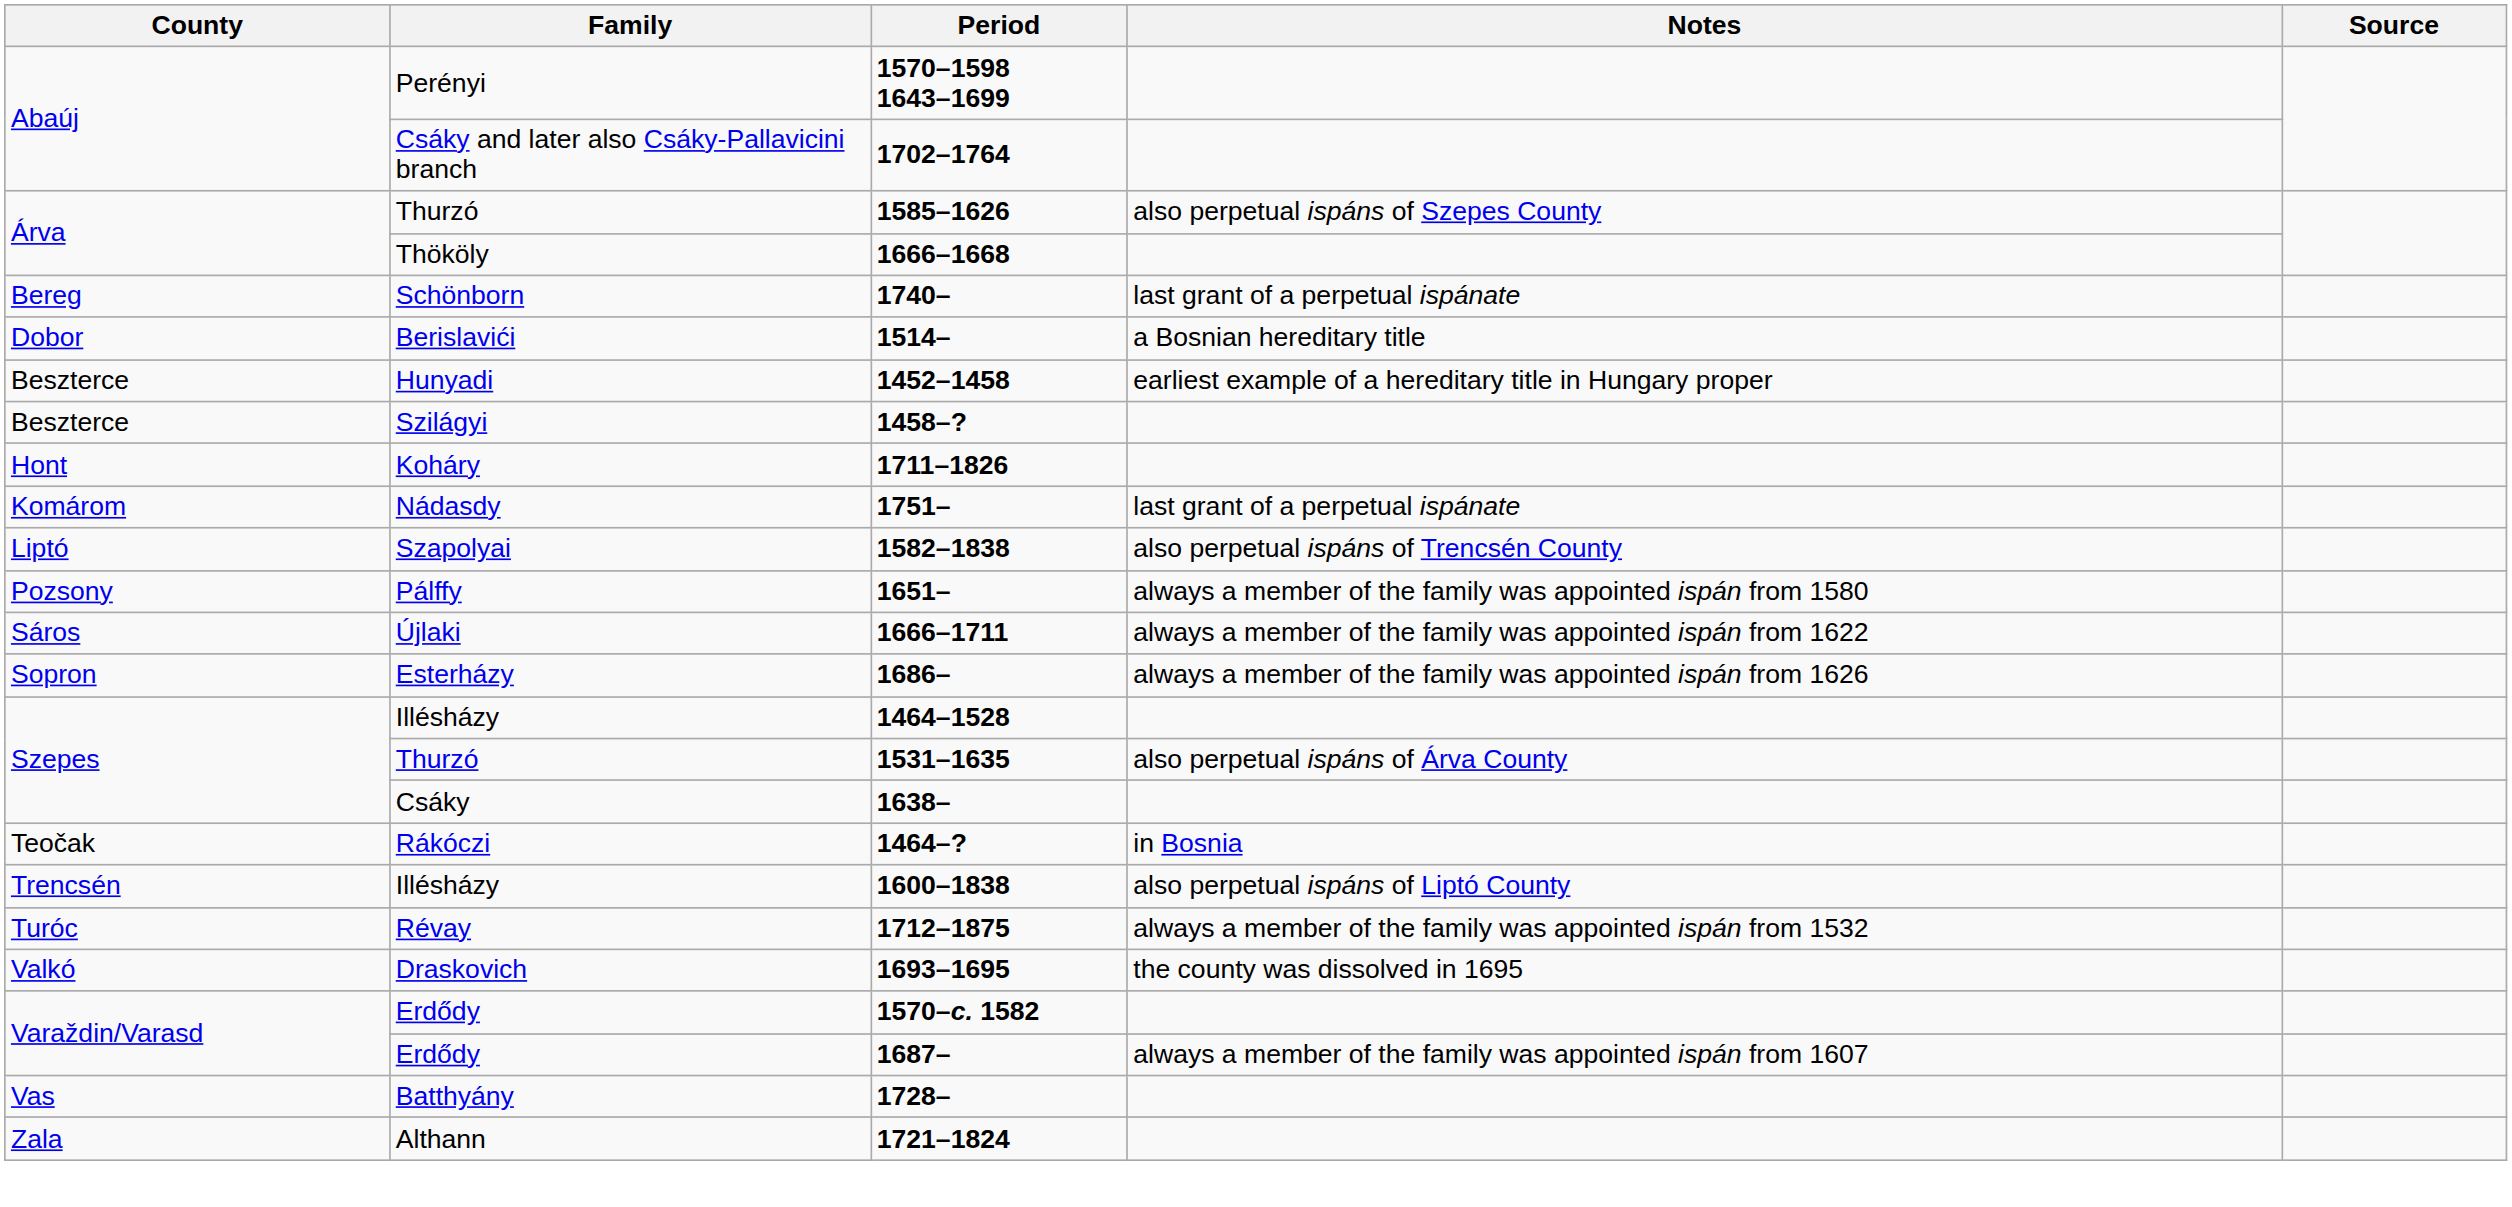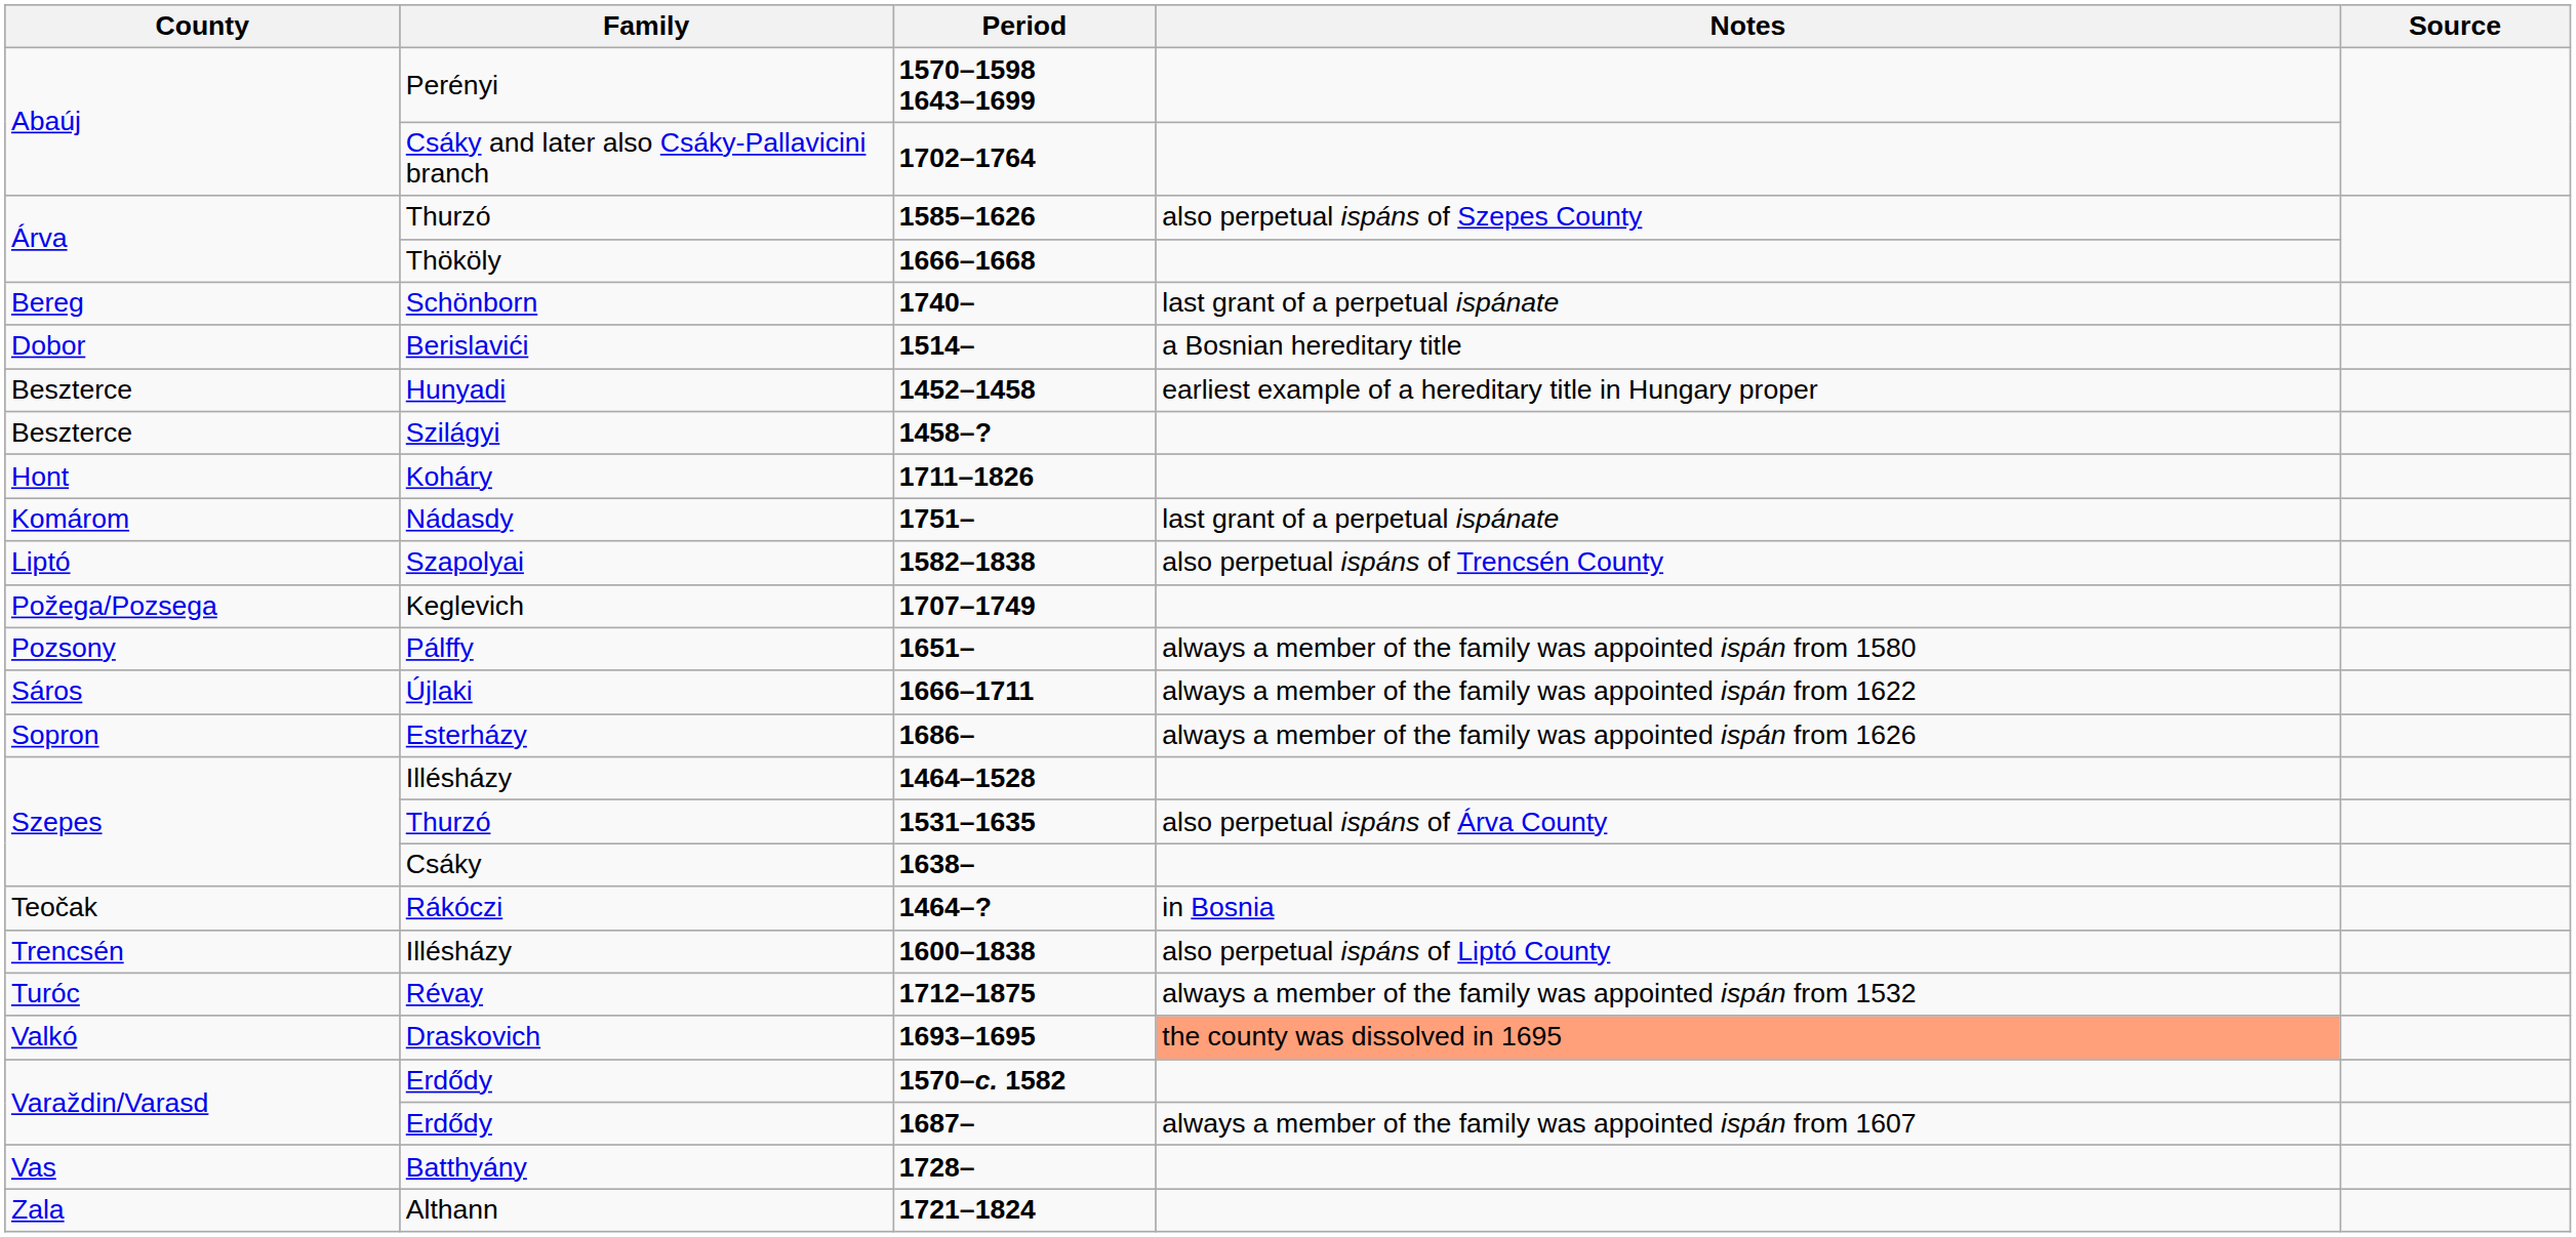+ row: Požega/Pozsega | Keglevich | 1707–1749
1693–1695 | Notes: no background -> lightsalmon background
